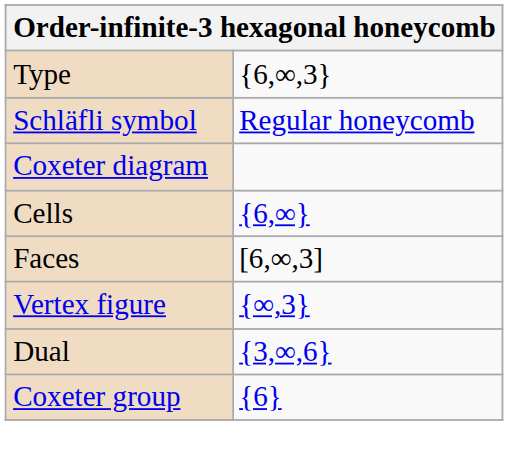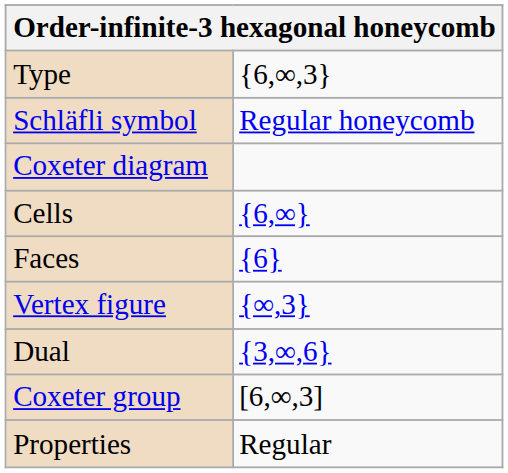Faces | column 2: [6,∞,3] -> {6}
Coxeter group | column 2: {6} -> [6,∞,3]
+ row: Properties | Regular
